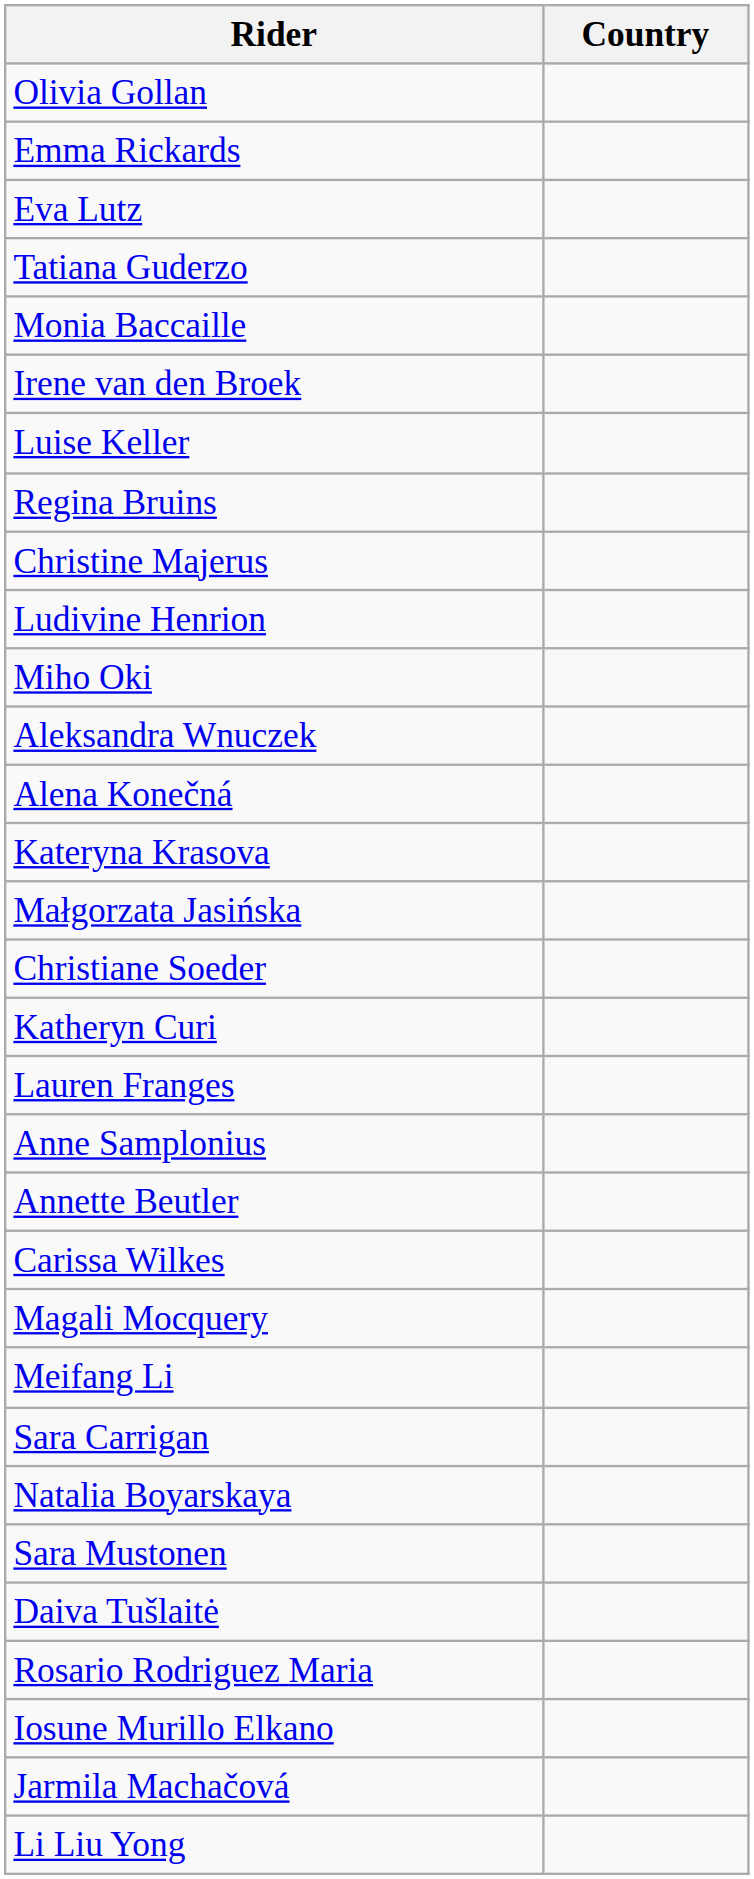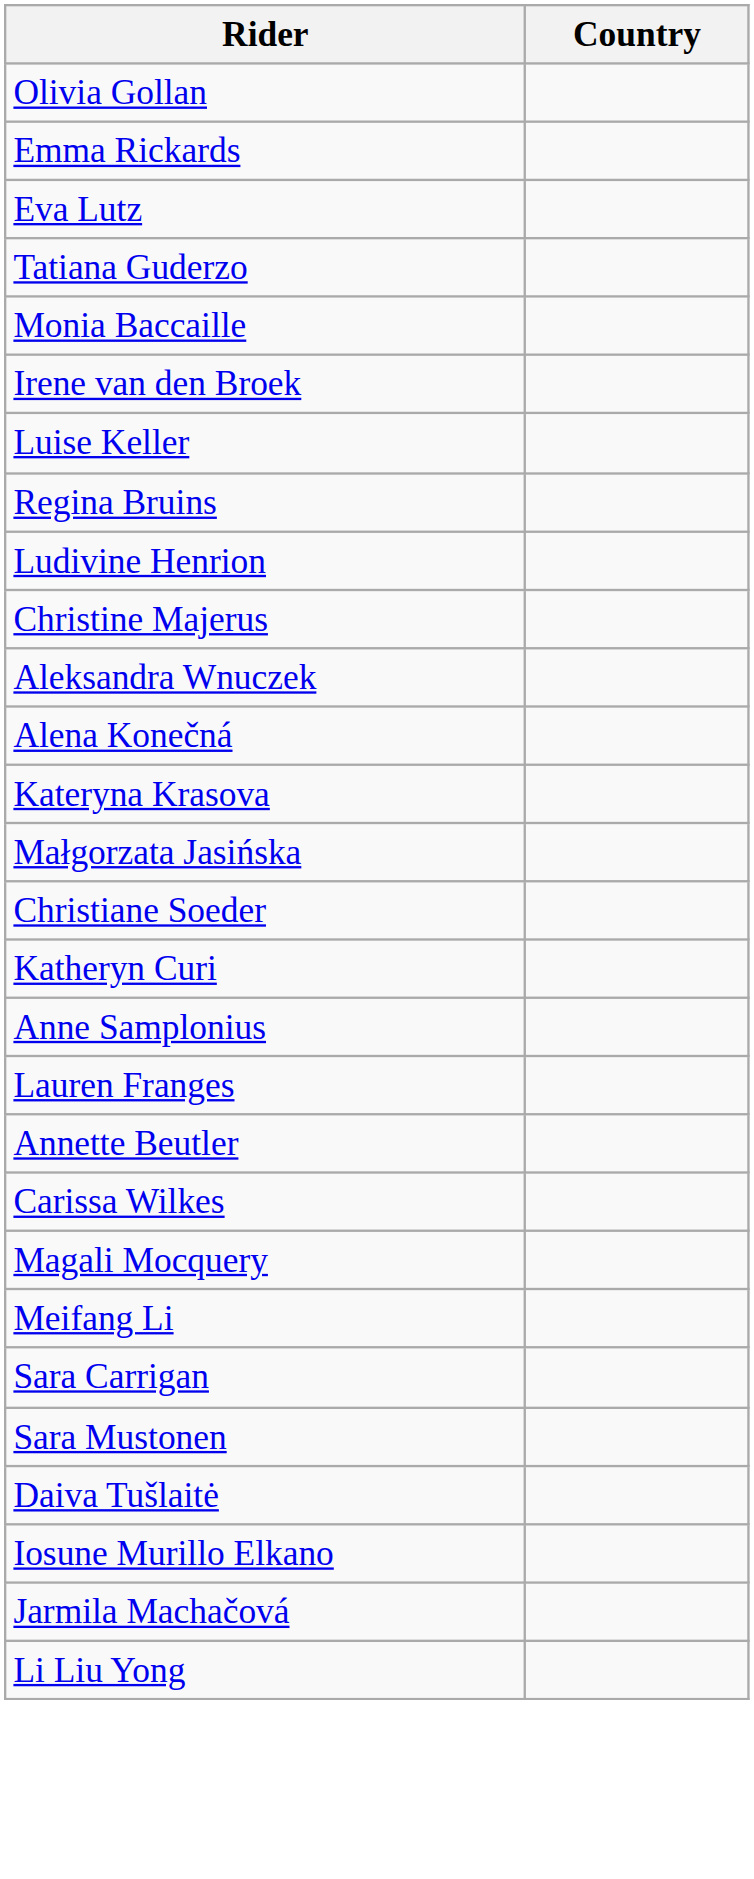rows swapped: Ludivine Henrion <-> Christine Majerus
- row: Miho Oki
rows swapped: Lauren Franges <-> Anne Samplonius
- row: Natalia Boyarskaya
- row: Rosario Rodriguez Maria
